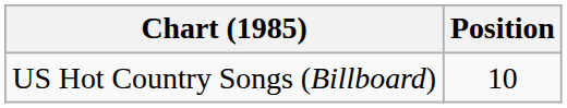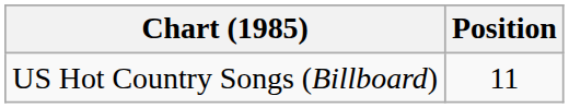US Hot Country Songs (Billboard) | Position: 10 -> 11
